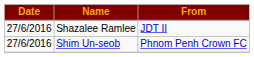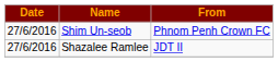rows swapped: Shazalee Ramlee <-> Shim Un-seob
